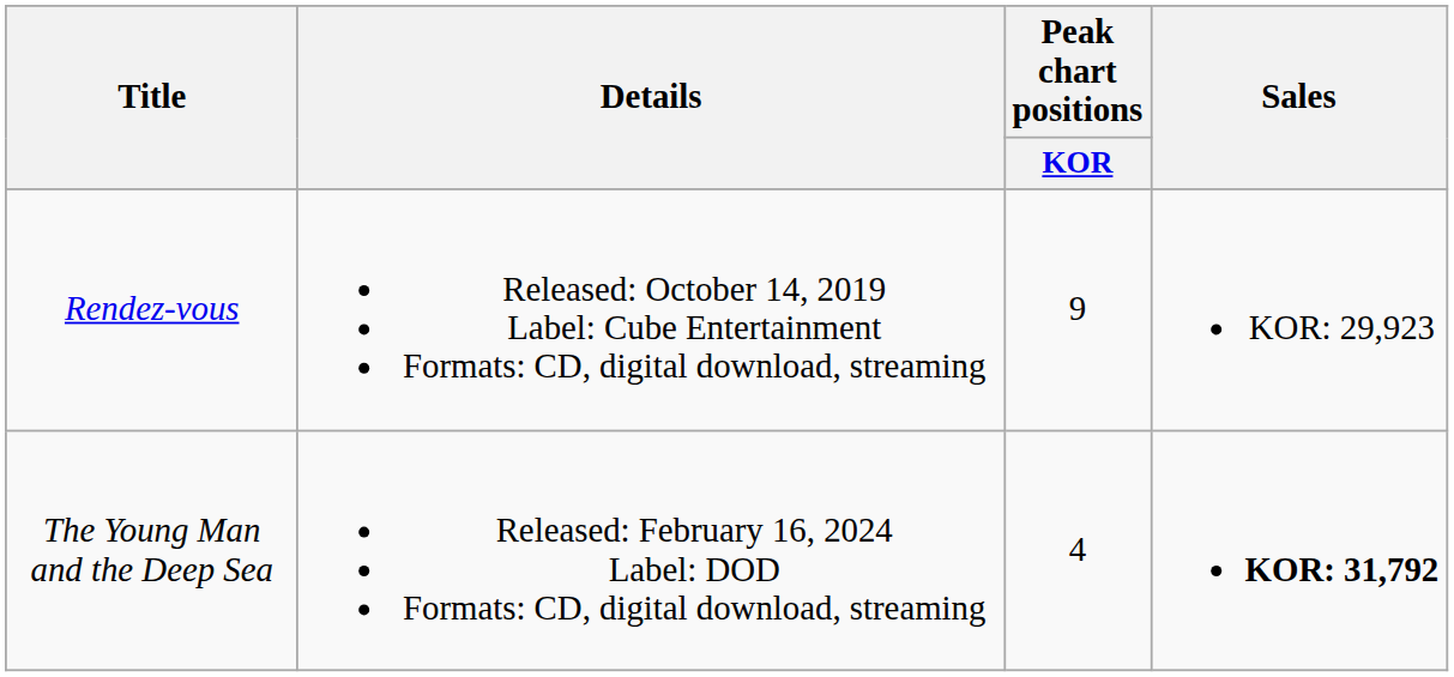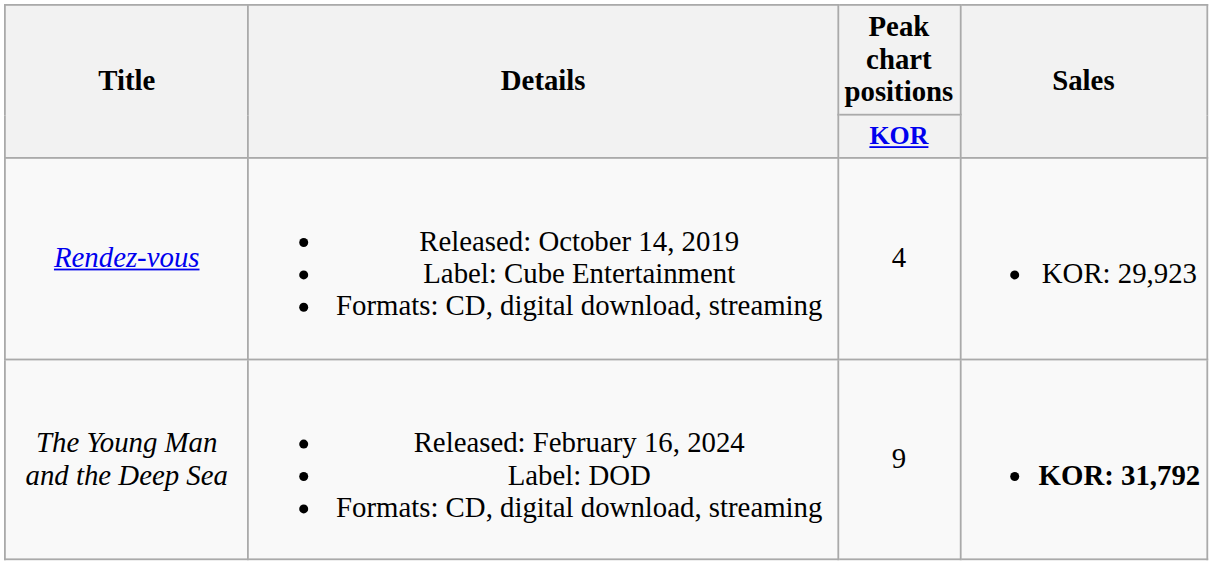Rendez-vous | Peak chart positions / KOR: 9 -> 4
The Young Man and the Deep Sea | Peak chart positions / KOR: 4 -> 9
